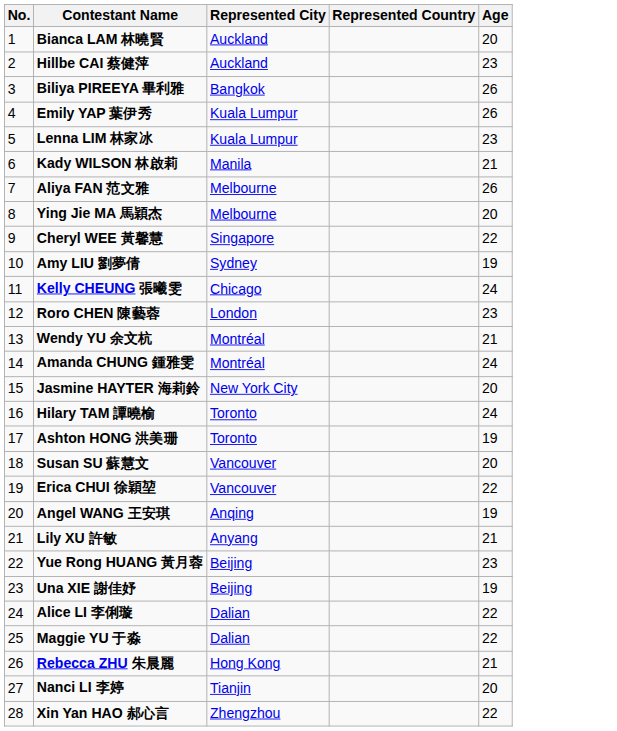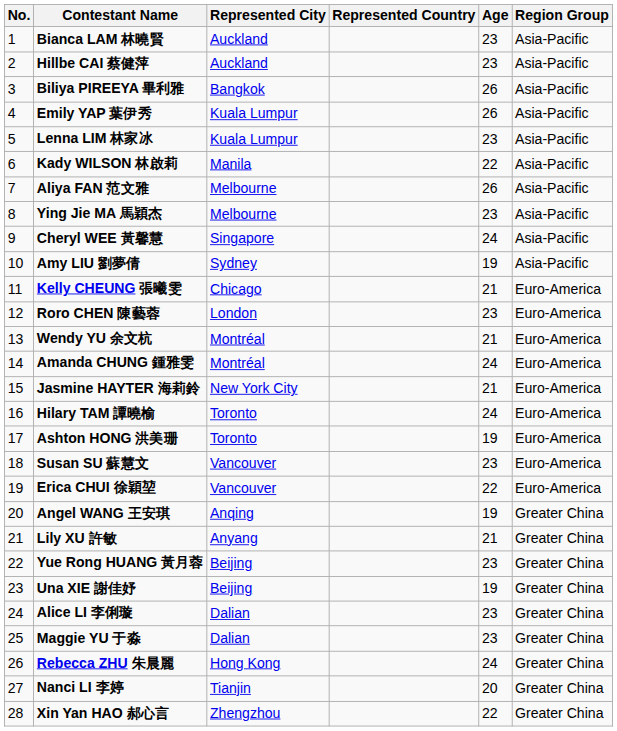+ column: Region Group | Asia-Pacific | Asia-Pacific | Asia-Pacific | Asia-Pacific | Asia-Pacific | Asia-Pacific | Asia-Pacific | Asia-Pacific | Asia-Pacific | Asia-Pacific | Euro-America | Euro-America | Euro-America | Euro-America | Euro-America | Euro-America | Euro-America | Euro-America | Euro-America | Greater China | Greater China | Greater China | Greater China | Greater China | Greater China | Greater China | Greater China | Greater China
Bianca LAM 林曉賢 | Age: 20 -> 23
Kady WILSON 林啟莉 | Age: 21 -> 22
Ying Jie MA 馬穎杰 | Age: 20 -> 23
Cheryl WEE 黃馨慧 | Age: 22 -> 24
Kelly CHEUNG 張曦雯 | Age: 24 -> 21
Jasmine HAYTER 海莉鈴 | Age: 20 -> 21
Susan SU 蘇慧文 | Age: 20 -> 23
Alice LI 李俐璇 | Age: 22 -> 23
Maggie YU 于淼 | Age: 22 -> 23
Rebecca ZHU 朱晨麗 | Age: 21 -> 24
